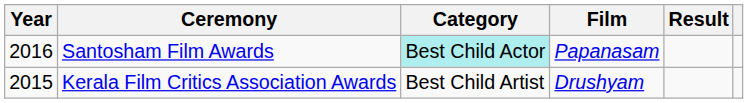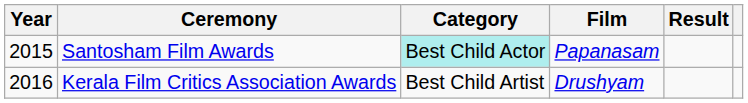Santosham Film Awards | Year: 2016 -> 2015
Kerala Film Critics Association Awards | Year: 2015 -> 2016
